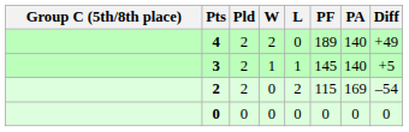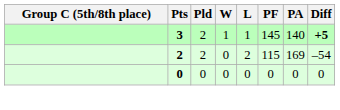- row: 4 | 2 | 2 | 0 | 189 | 140 | +49
3 | Diff: normal -> bold
